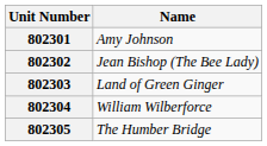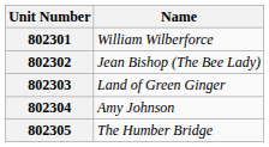802301 | Name: Amy Johnson -> William Wilberforce
802304 | Name: William Wilberforce -> Amy Johnson
